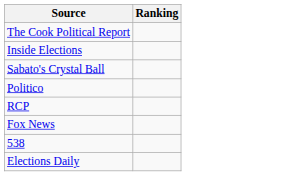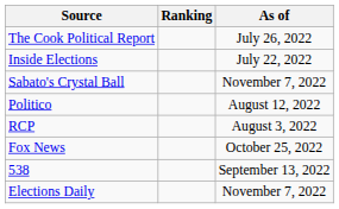+ column: As of | July 26, 2022 | July 22, 2022 | November 7, 2022 | August 12, 2022 | August 3, 2022 | October 25, 2022 | September 13, 2022 | November 7, 2022
